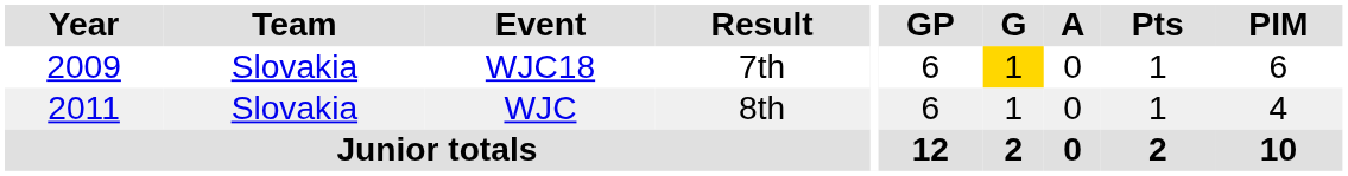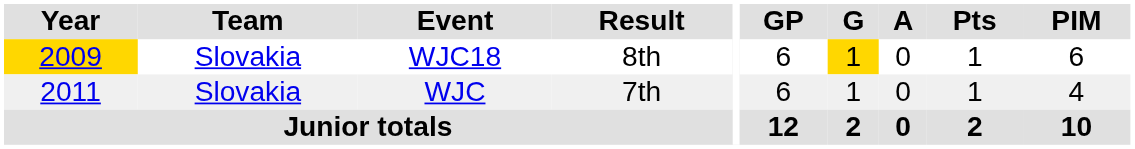WJC18 | Year: no background -> gold background
WJC18 | Result: 7th -> 8th
WJC | Result: 8th -> 7th
